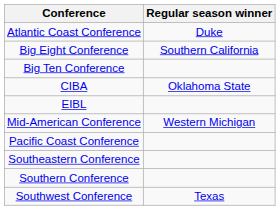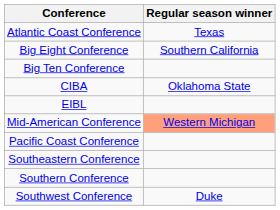Atlantic Coast Conference | Regular season winner: Duke -> Texas
Mid-American Conference | Regular season winner: no background -> lightsalmon background
Southwest Conference | Regular season winner: Texas -> Duke
